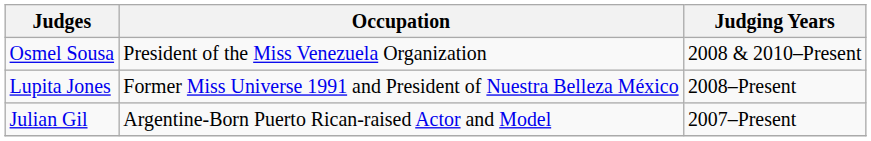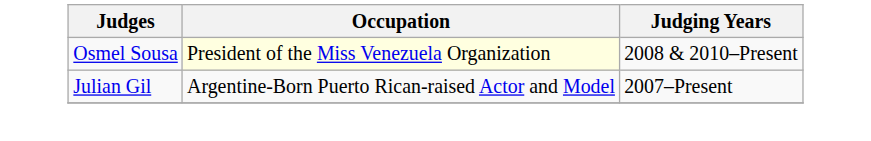Osmel Sousa | Occupation: no background -> lightyellow background
- row: Lupita Jones | Former Miss Universe 1991 and President of Nuestra Belleza México | 2008–Present
